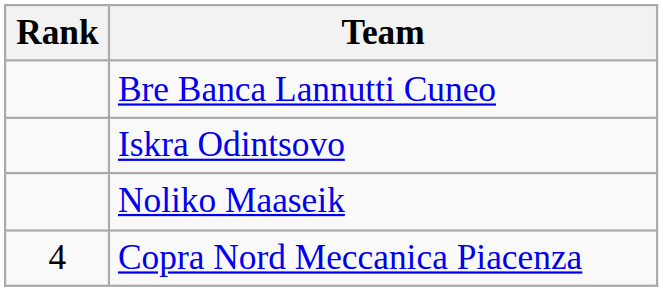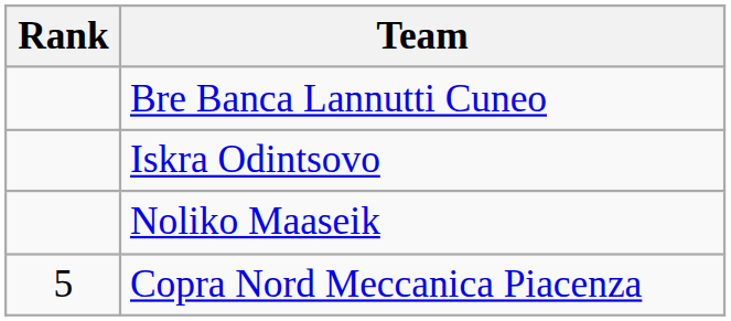Copra Nord Meccanica Piacenza | Rank: 4 -> 5
